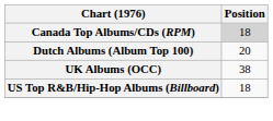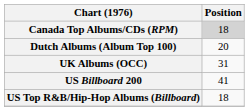UK Albums (OCC) | Position: 38 -> 31
+ row: US Billboard 200 | 41
